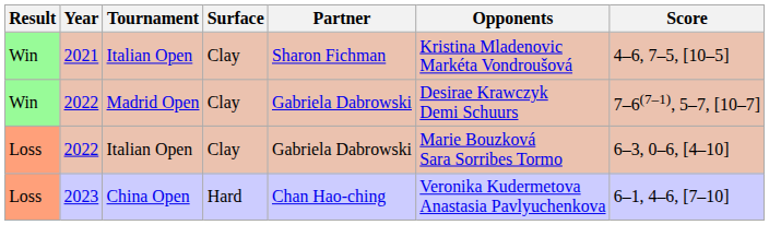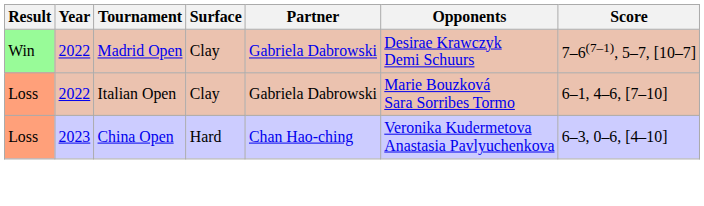- row: Win | 2021 | Italian Open | Clay | Sharon Fichman | Kristina Mladenovic Markéta Vondroušová | 4–6, 7–5, [10–5]
2022 / Italian Open | Score: 6–3, 0–6, [4–10] -> 6–1, 4–6, [7–10]
2023 | Score: 6–1, 4–6, [7–10] -> 6–3, 0–6, [4–10]
